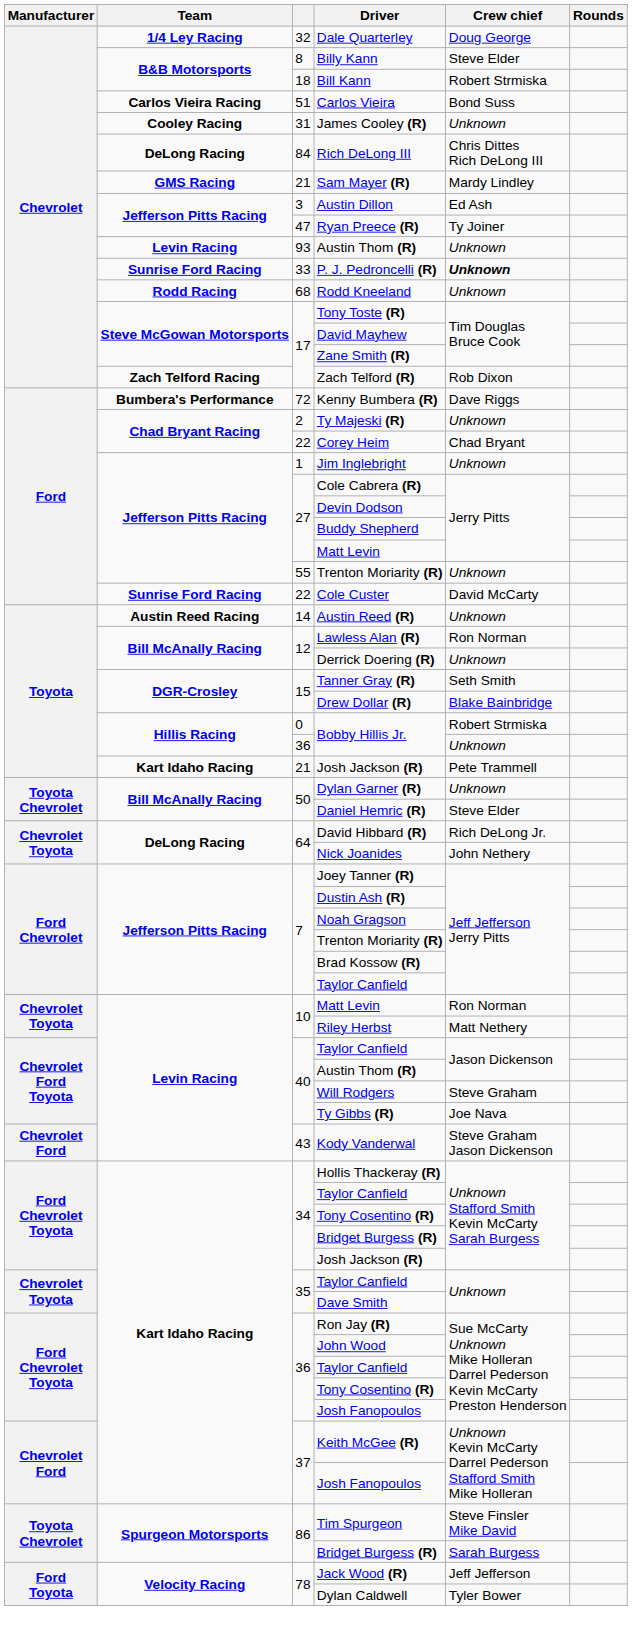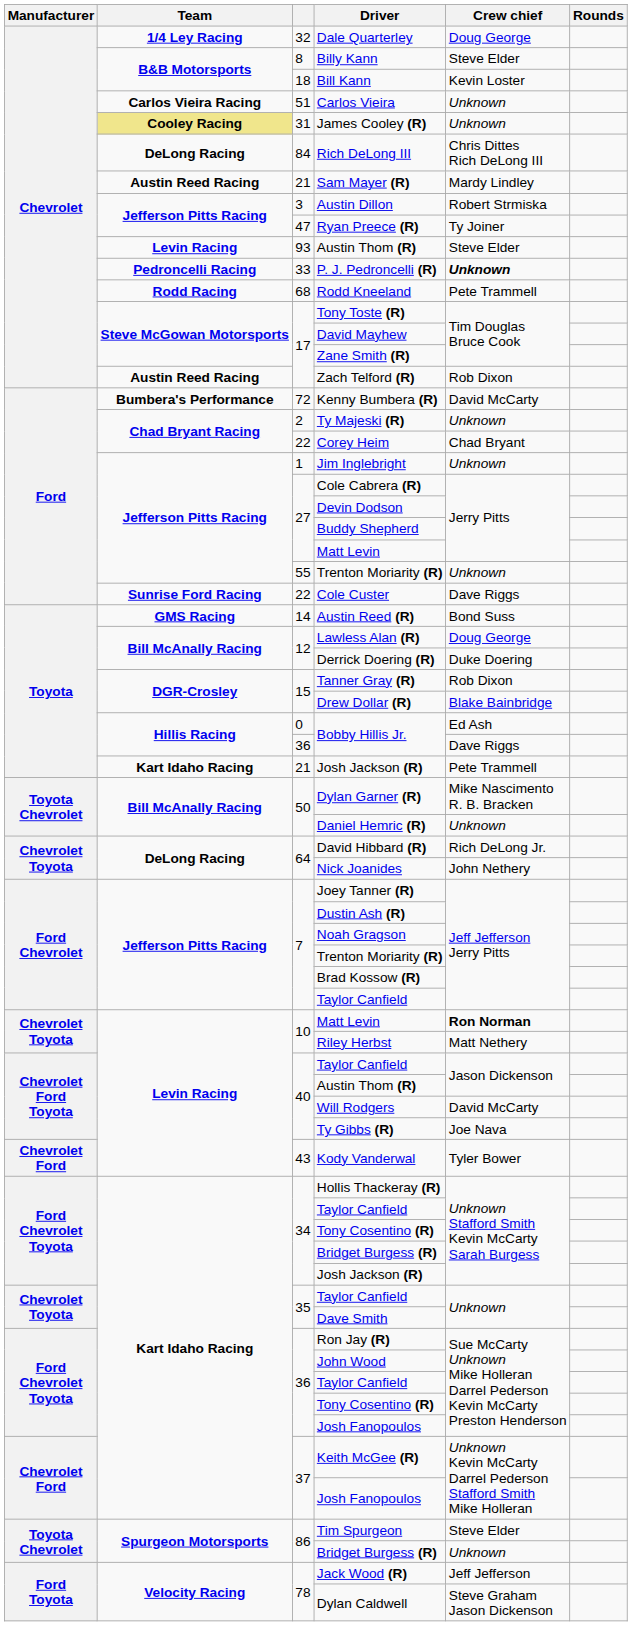Bill Kann | Crew chief: Robert Strmiska -> Kevin Loster
Carlos Vieira | Crew chief: Bond Suss -> Unknown
James Cooley (R) | Team: no background -> khaki background
Sam Mayer (R) | Team: GMS Racing -> Austin Reed Racing
Austin Dillon | Crew chief: Ed Ash -> Robert Strmiska
93 / Austin Thom (R) | Crew chief: Unknown -> Steve Elder
P. J. Pedroncelli (R) | Team: Sunrise Ford Racing -> Pedroncelli Racing
Rodd Kneeland | Crew chief: Unknown -> Pete Trammell
Zach Telford (R) | Team: Zach Telford Racing -> Austin Reed Racing
Kenny Bumbera (R) | Crew chief: Dave Riggs -> David McCarty
Cole Custer | Crew chief: David McCarty -> Dave Riggs
Austin Reed (R) | Team: Austin Reed Racing -> GMS Racing
Austin Reed (R) | Crew chief: Unknown -> Bond Suss
Lawless Alan (R) | Crew chief: Ron Norman -> Doug George
Derrick Doering (R) | Crew chief: Unknown -> Duke Doering
Tanner Gray (R) | Crew chief: Seth Smith -> Rob Dixon
0 / Bobby Hillis Jr. | Crew chief: Robert Strmiska -> Ed Ash
36 / Bobby Hillis Jr. | Crew chief: Unknown -> Dave Riggs
Dylan Garner (R) | Crew chief: Unknown -> Mike Nascimento R. B. Bracken
Daniel Hemric (R) | Crew chief: Steve Elder -> Unknown
10 / Matt Levin | Crew chief: normal -> bold
Will Rodgers | Crew chief: Steve Graham -> David McCarty
Kody Vanderwal | Crew chief: Steve Graham Jason Dickenson -> Tyler Bower
Tim Spurgeon | Crew chief: Steve Finsler Mike David -> Steve Elder
86 / Bridget Burgess (R) | Crew chief: Sarah Burgess -> Unknown
Dylan Caldwell | Crew chief: Tyler Bower -> Steve Graham Jason Dickenson
